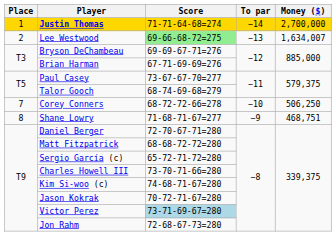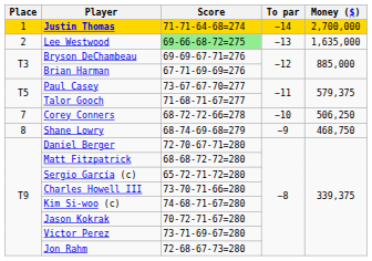Lee Westwood | Money ($): 1,634,007 -> 1,635,000
Talor Gooch | Score: 68-74-69-68=279 -> 71-68-71-67=277
Shane Lowry | Score: 71-68-71-67=277 -> 68-74-69-68=279
Shane Lowry | Money ($): 468,751 -> 468,750
Victor Perez | Score: lightblue background -> no background
